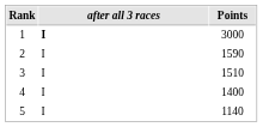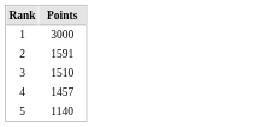- column: after all 3 races | I | I | I | I | I
2 | Points: 1590 -> 1591
4 | Points: 1400 -> 1457
